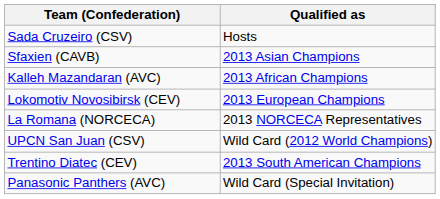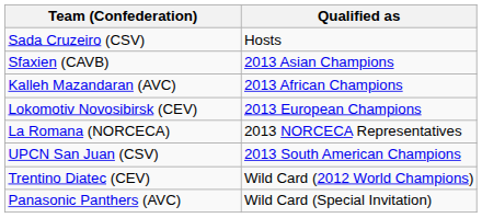UPCN San Juan (CSV) | Qualified as: Wild Card (2012 World Champions) -> 2013 South American Champions
Trentino Diatec (CEV) | Qualified as: 2013 South American Champions -> Wild Card (2012 World Champions)
